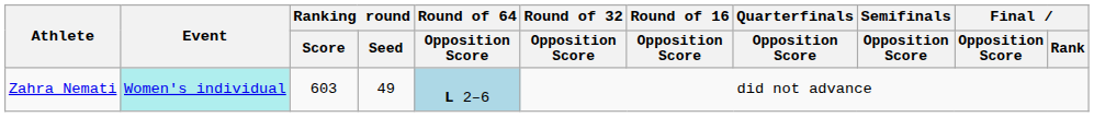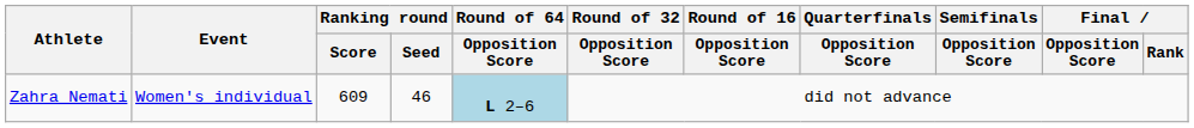Zahra Nemati | Event: paleturquoise background -> no background
Zahra Nemati | Ranking round / Score: 603 -> 609
Zahra Nemati | Ranking round / Seed: 49 -> 46
